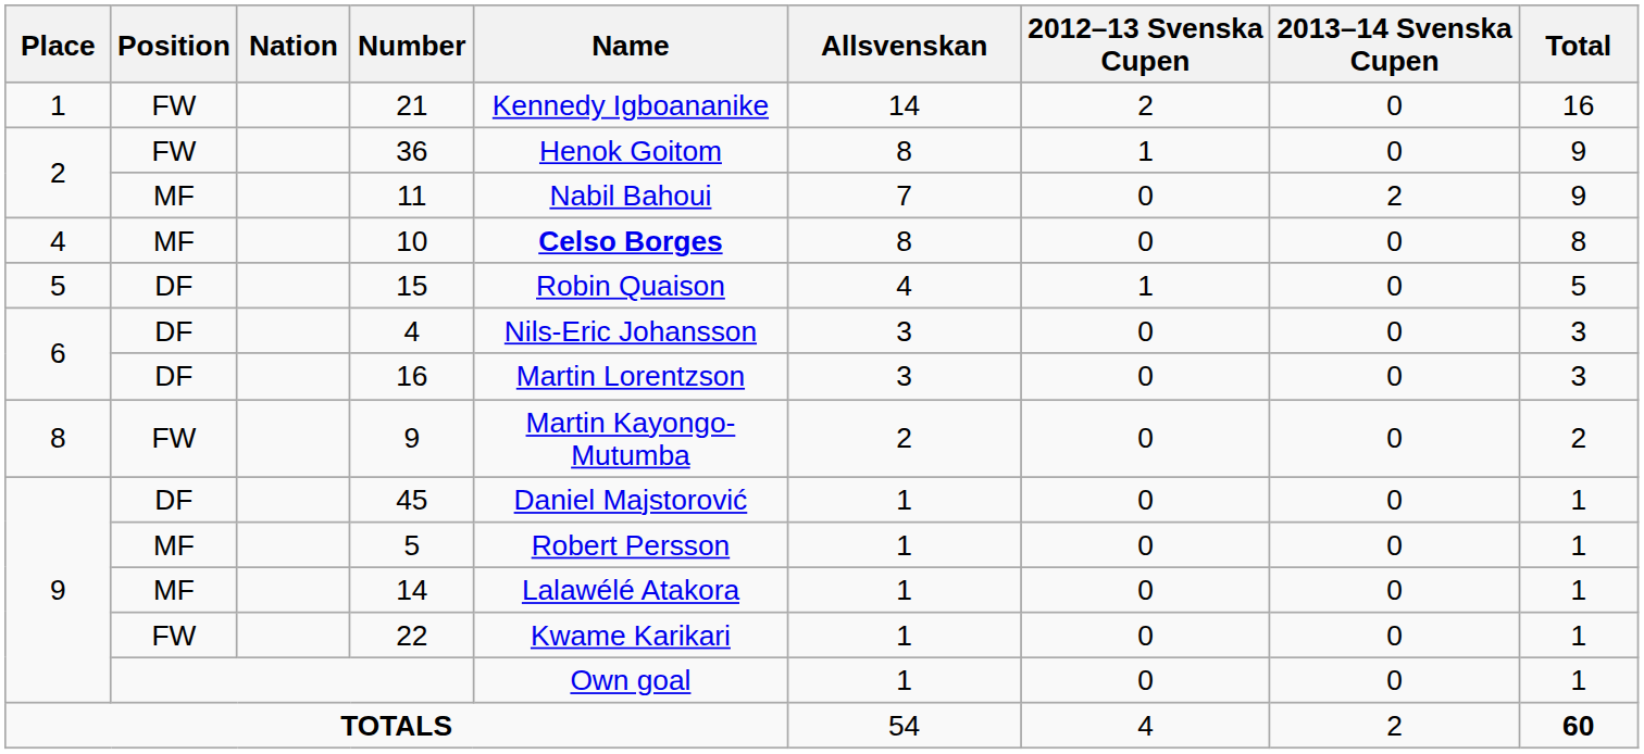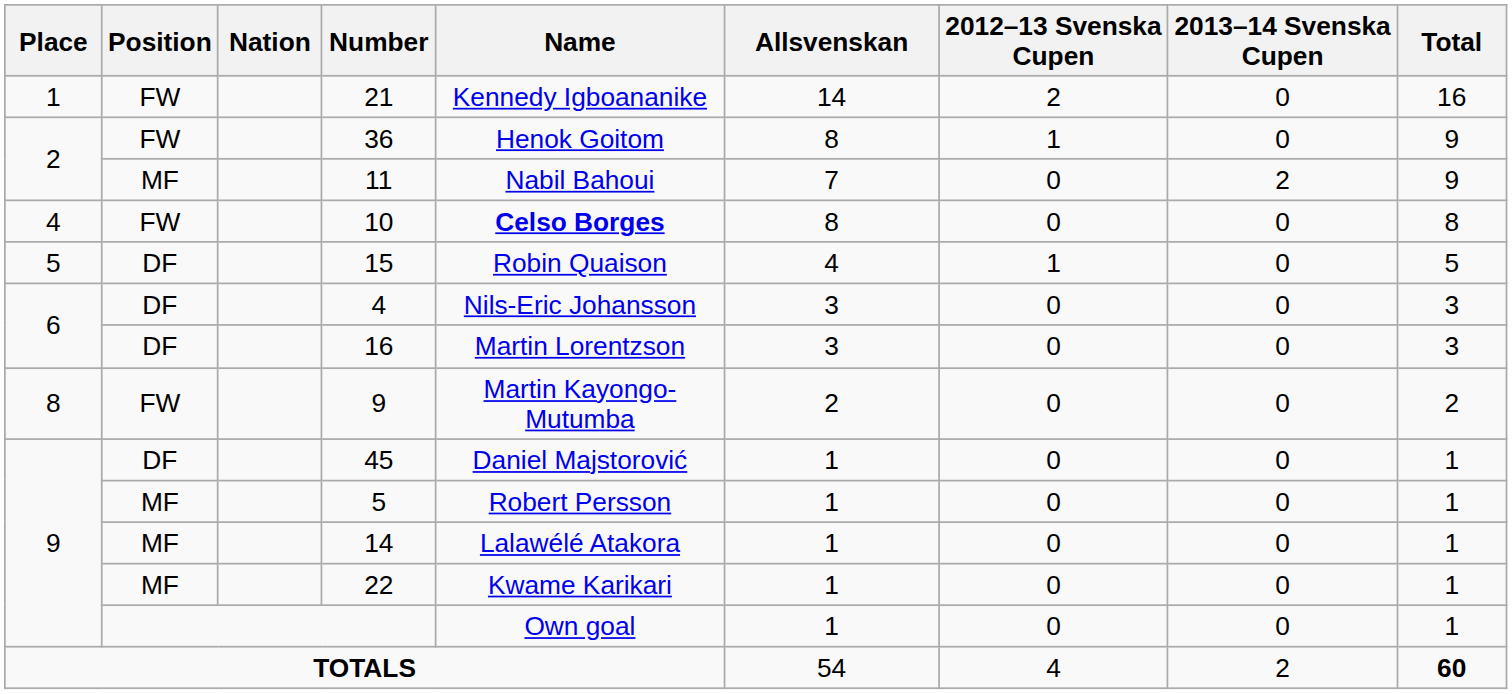10 | Position: MF -> FW
22 | Position: FW -> MF
